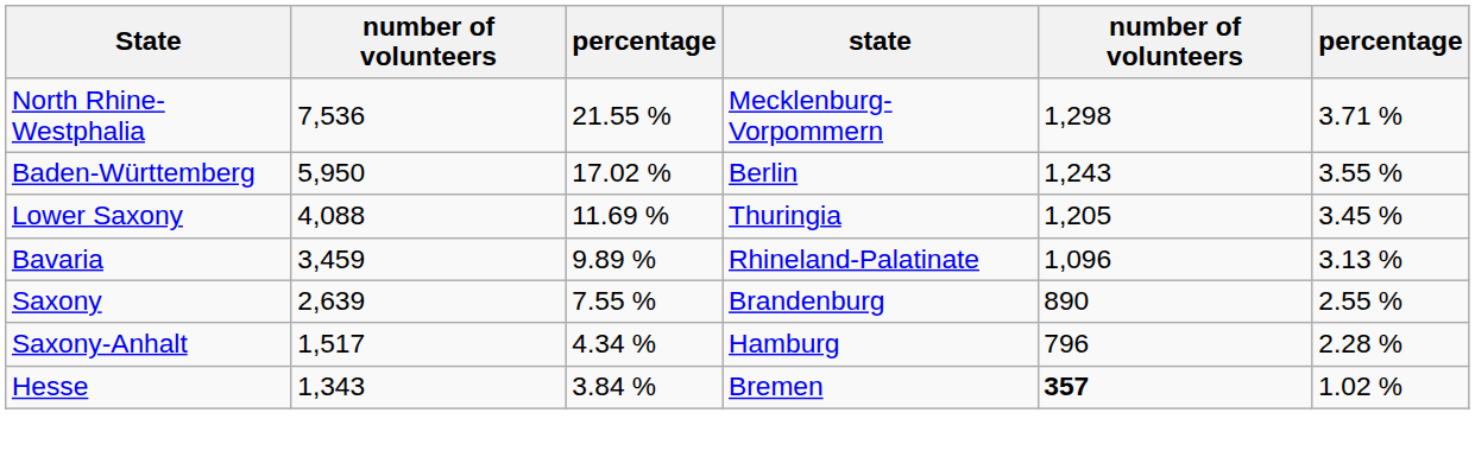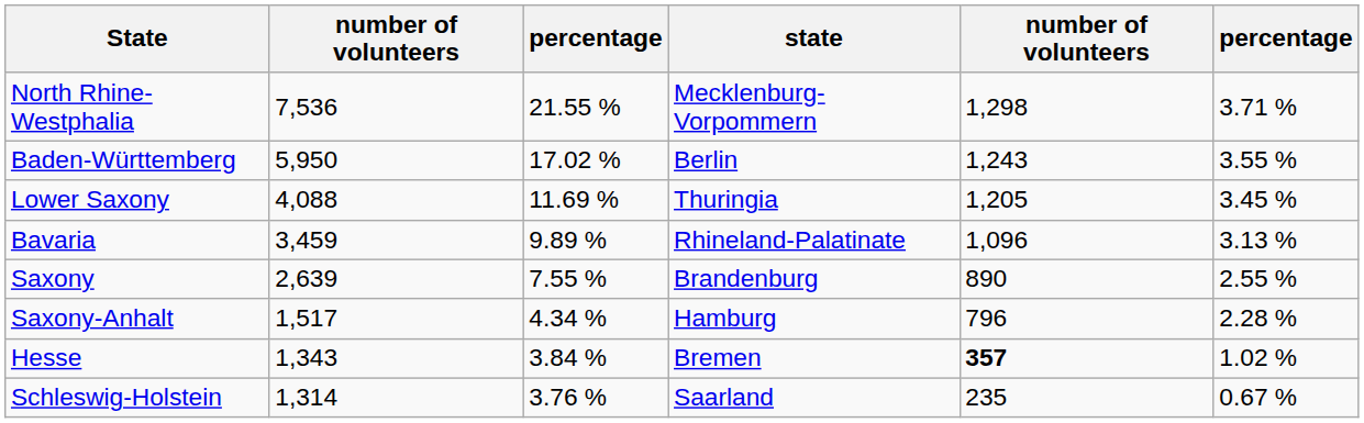+ row: Schleswig-Holstein | 1,314 | 3.76 % | Saarland | 235 | 0.67 %
